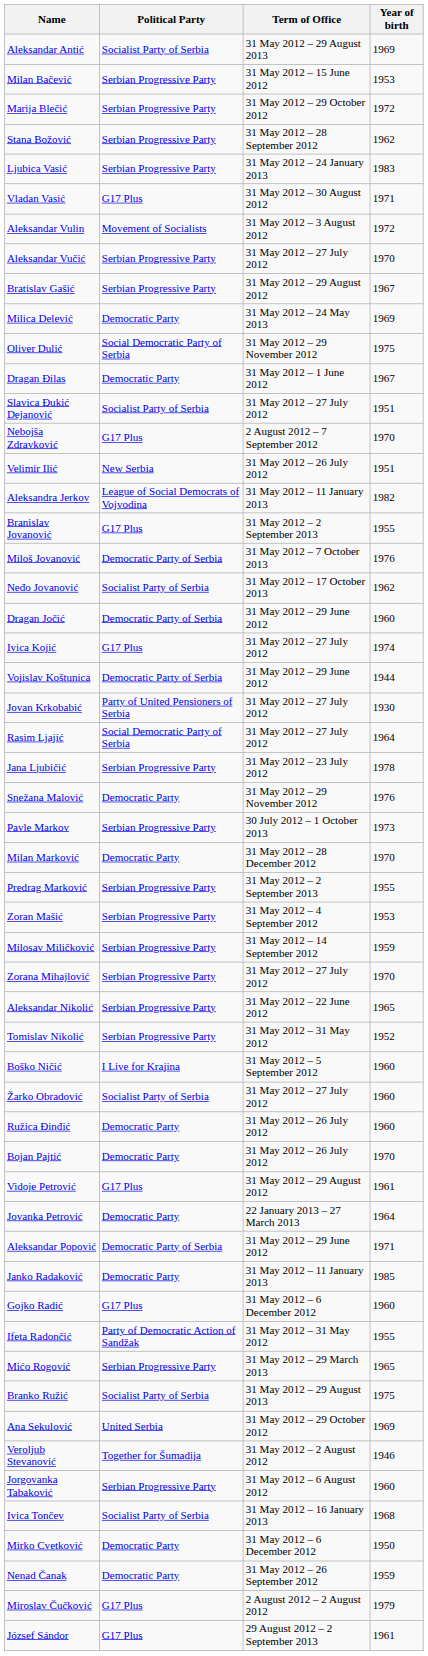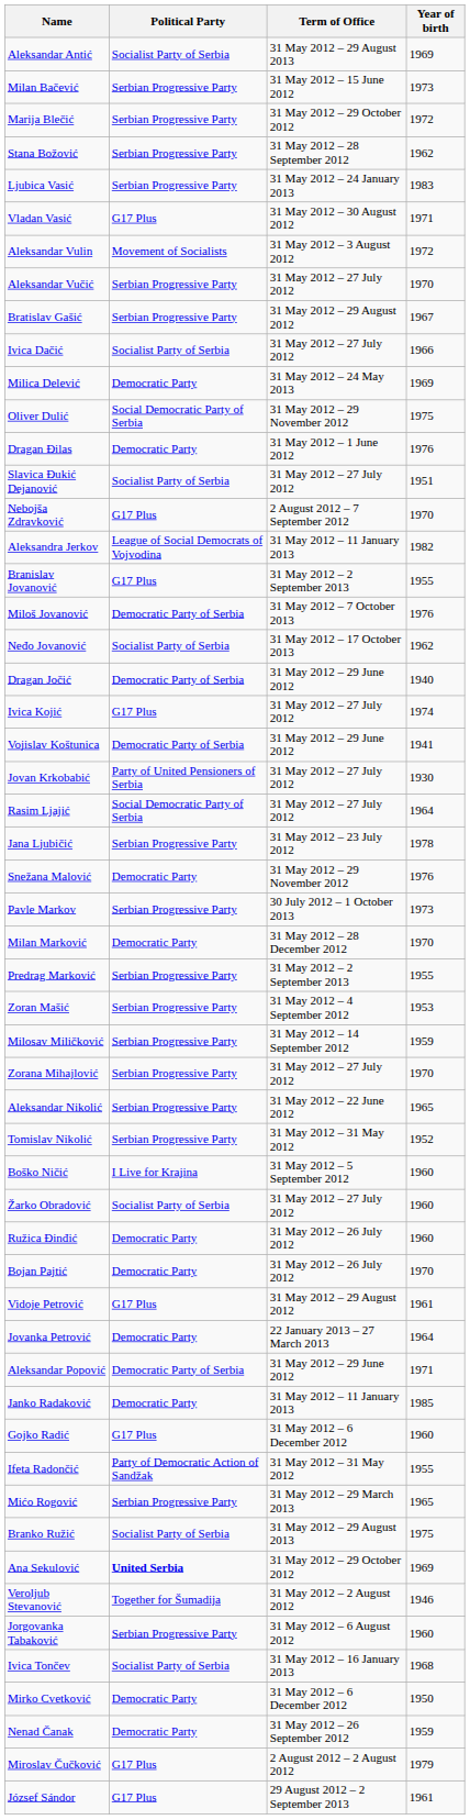Milan Bačević | Year of birth: 1953 -> 1973
+ row: Ivica Dačić | Socialist Party of Serbia | 31 May 2012 – 27 July 2012 | 1966
Dragan Đilas | Year of birth: 1967 -> 1976
- row: Velimir Ilić | New Serbia | 31 May 2012 – 26 July 2012 | 1951
Dragan Jočić | Year of birth: 1960 -> 1940
Vojislav Koštunica | Year of birth: 1944 -> 1941
Ana Sekulović | Political Party: normal -> bold
